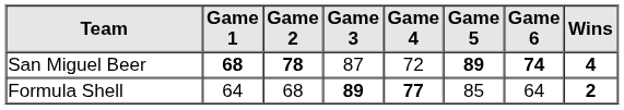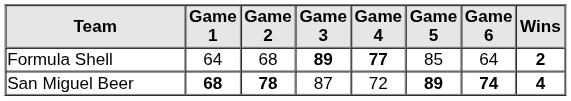rows swapped: San Miguel Beer <-> Formula Shell
